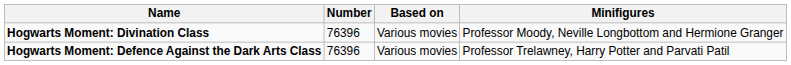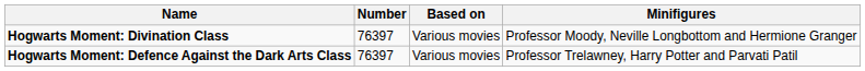Hogwarts Moment: Divination Class | Number: 76396 -> 76397
Hogwarts Moment: Defence Against the Dark Arts Class | Number: 76396 -> 76397
